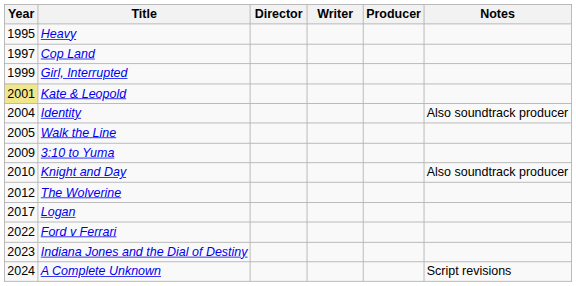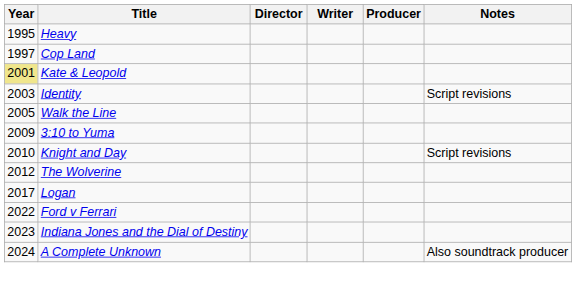- row: 1999 | Girl, Interrupted
Identity | Year: 2004 -> 2003
Identity | Notes: Also soundtrack producer -> Script revisions
Knight and Day | Notes: Also soundtrack producer -> Script revisions
A Complete Unknown | Notes: Script revisions -> Also soundtrack producer
